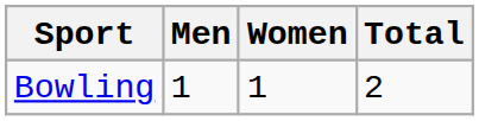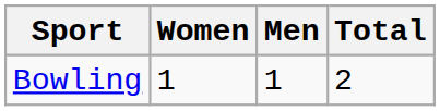columns swapped: Men <-> Women
